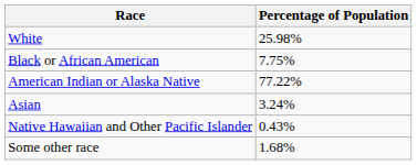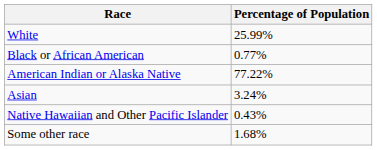White | Percentage of Population: 25.98% -> 25.99%
Black or African American | Percentage of Population: 7.75% -> 0.77%
